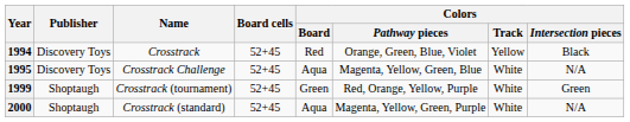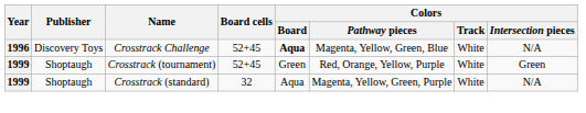- row: 1994 | Discovery Toys | Crosstrack | 52+45 | Red | Orange, Green, Blue, Violet | Yellow | Black
Crosstrack Challenge | Year: 1995 -> 1996
Crosstrack Challenge | Colors / Board: normal -> bold
Crosstrack (standard) | Year: 2000 -> 1999
Crosstrack (standard) | Board cells: 52+45 -> 32
